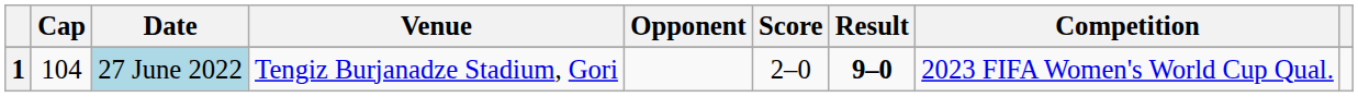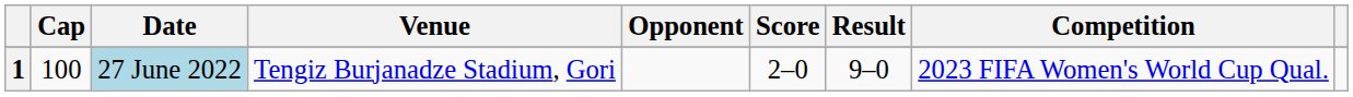1 | Cap: 104 -> 100
1 | Result: bold -> normal
